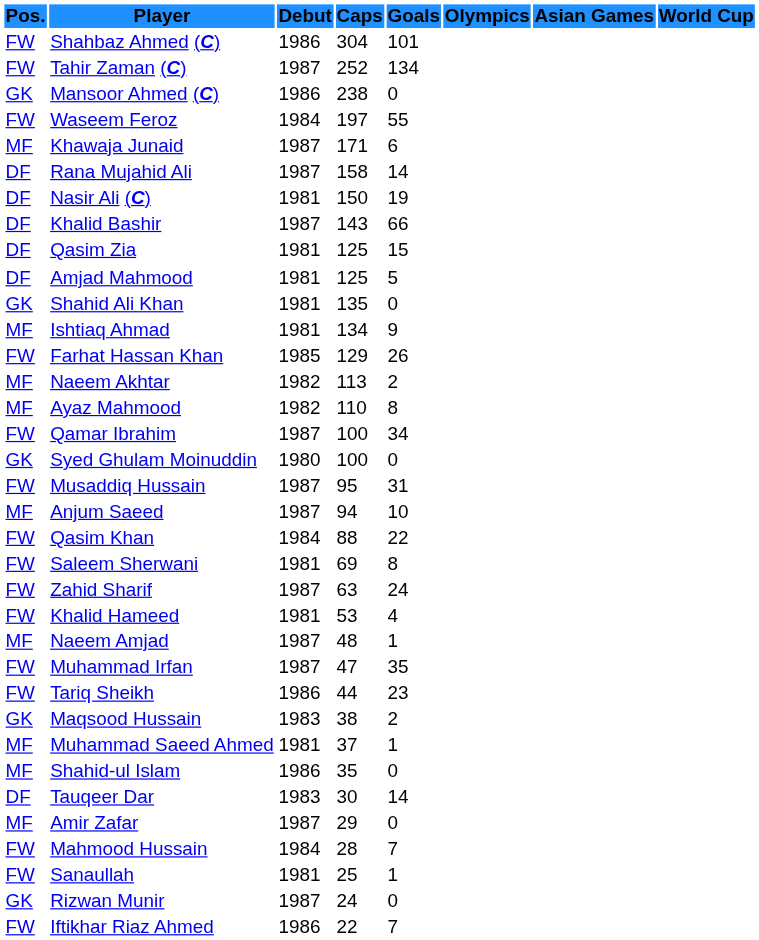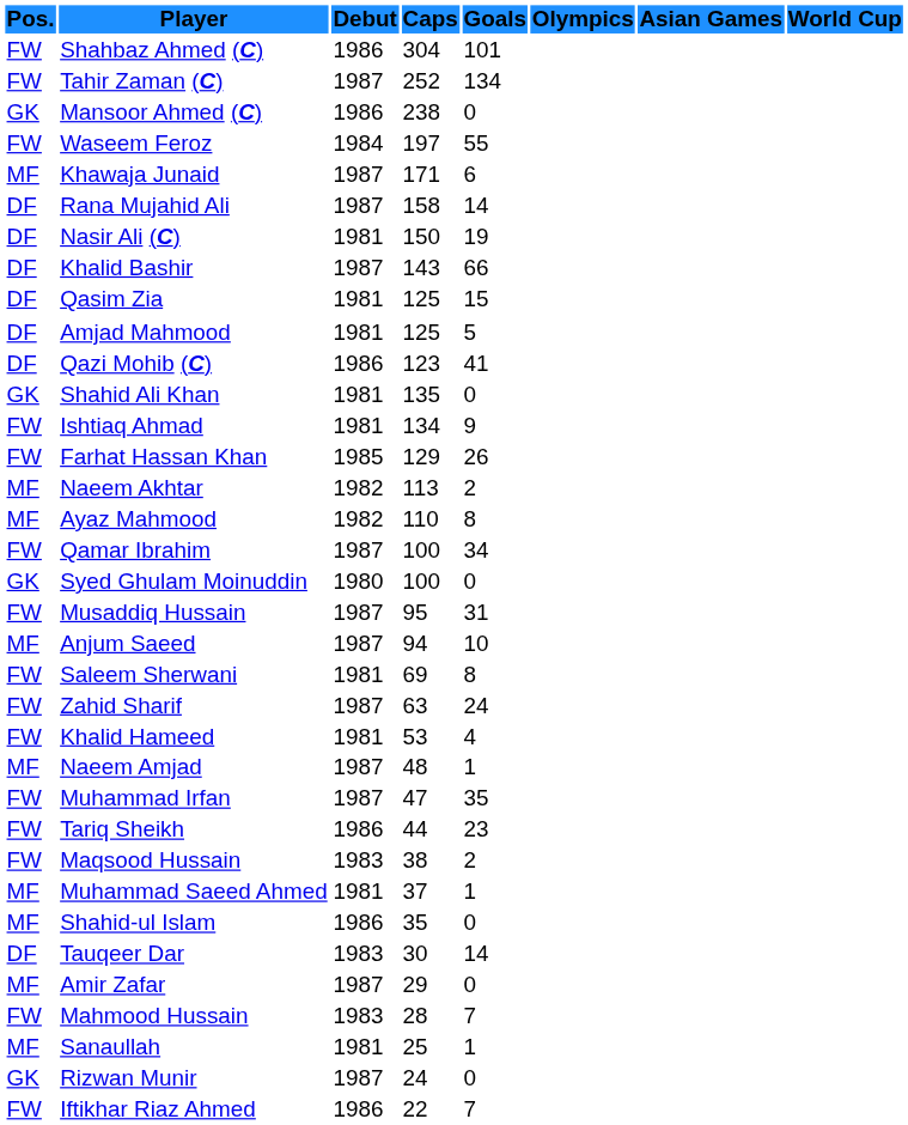+ row: DF | Qazi Mohib (C) | 1986 | 123 | 41
Ishtiaq Ahmad | Pos.: MF -> FW
- row: FW | Qasim Khan | 1984 | 88 | 22
Maqsood Hussain | Pos.: GK -> FW
Mahmood Hussain | Debut: 1984 -> 1983
Sanaullah | Pos.: FW -> MF
